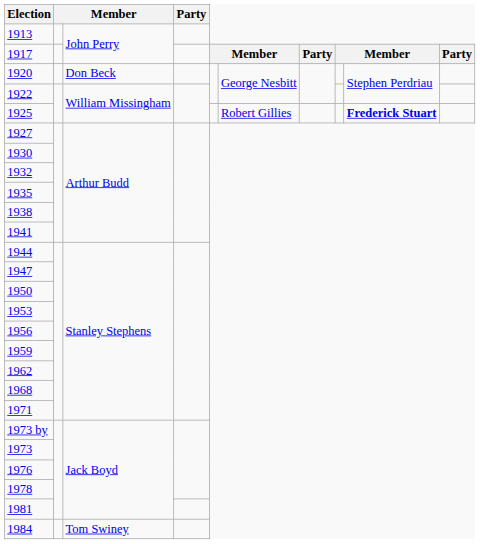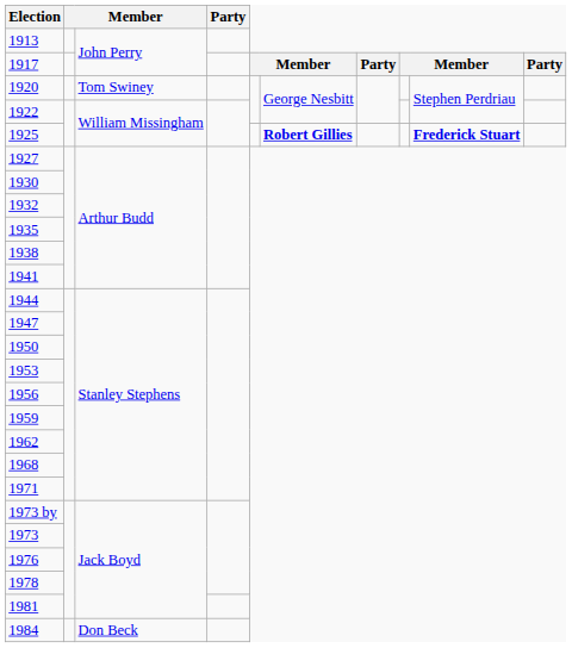1920 | column 3: Don Beck -> Tom Swiney
1925 | column 6: normal -> bold
1984 | column 3: Tom Swiney -> Don Beck
